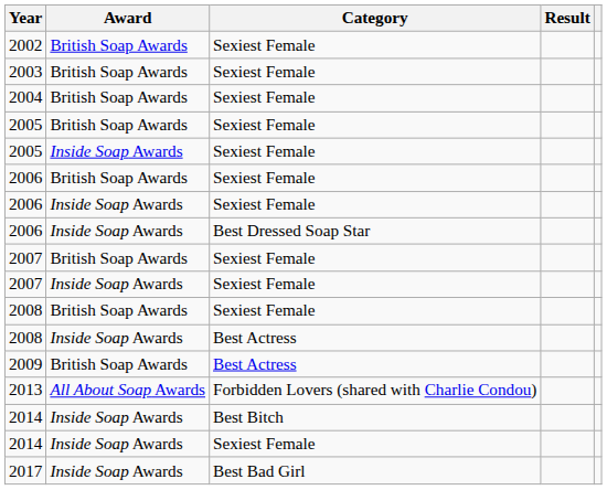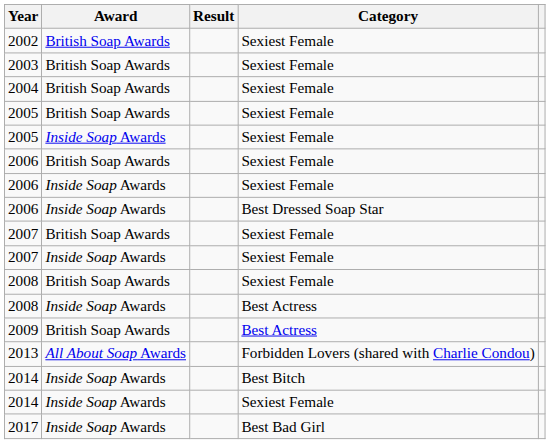columns swapped: Category <-> Result
